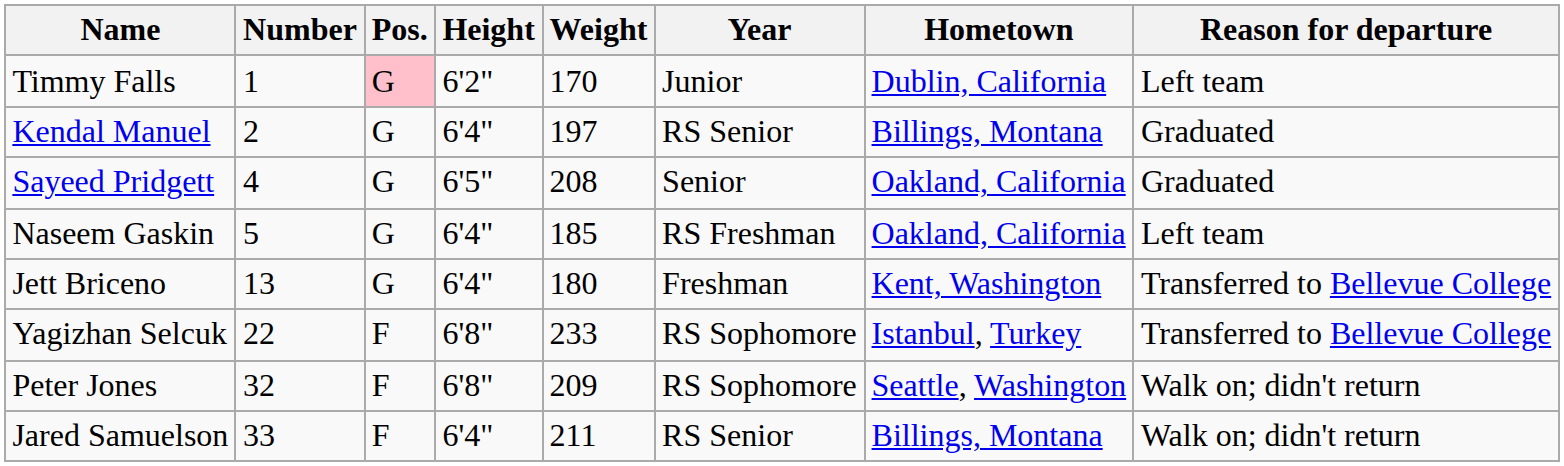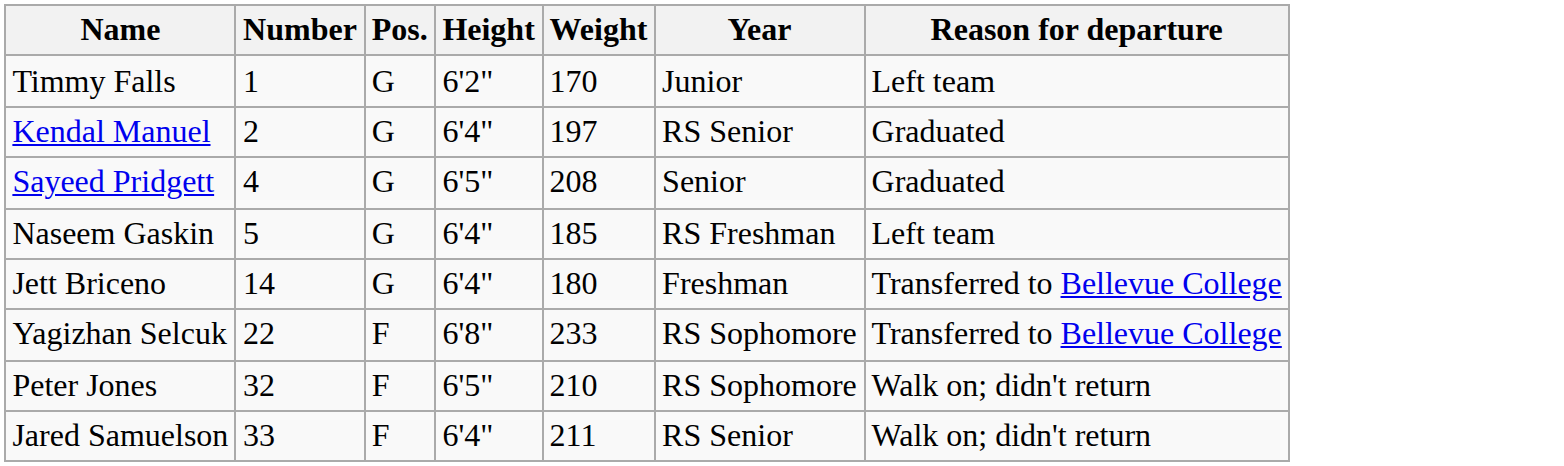- column: Hometown | Dublin, California | Billings, Montana | Oakland, California | Oakland, California | Kent, Washington | Istanbul, Turkey | Seattle, Washington | Billings, Montana
Timmy Falls | Pos.: pink background -> no background
Jett Briceno | Number: 13 -> 14
Peter Jones | Height: 6'8" -> 6'5"
Peter Jones | Weight: 209 -> 210
